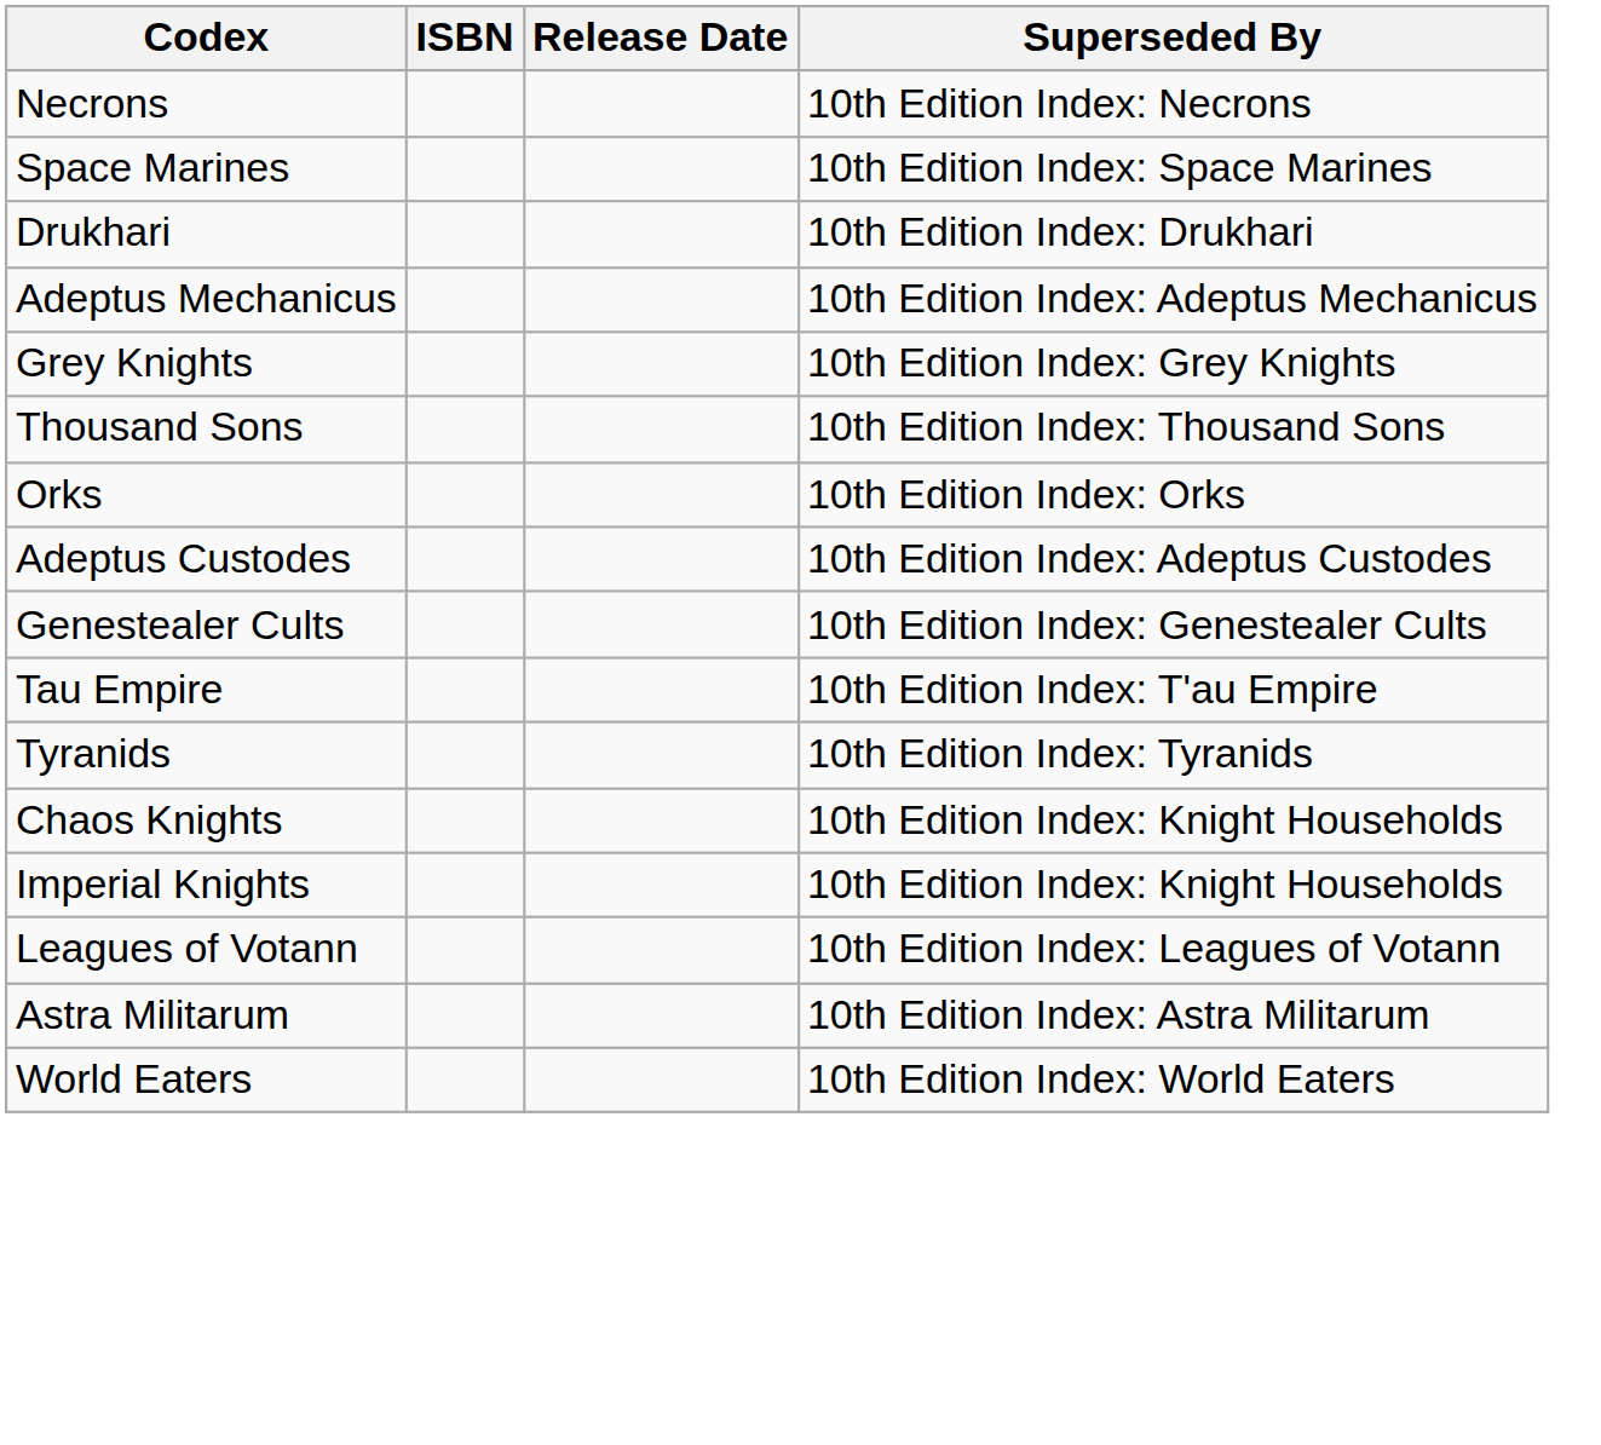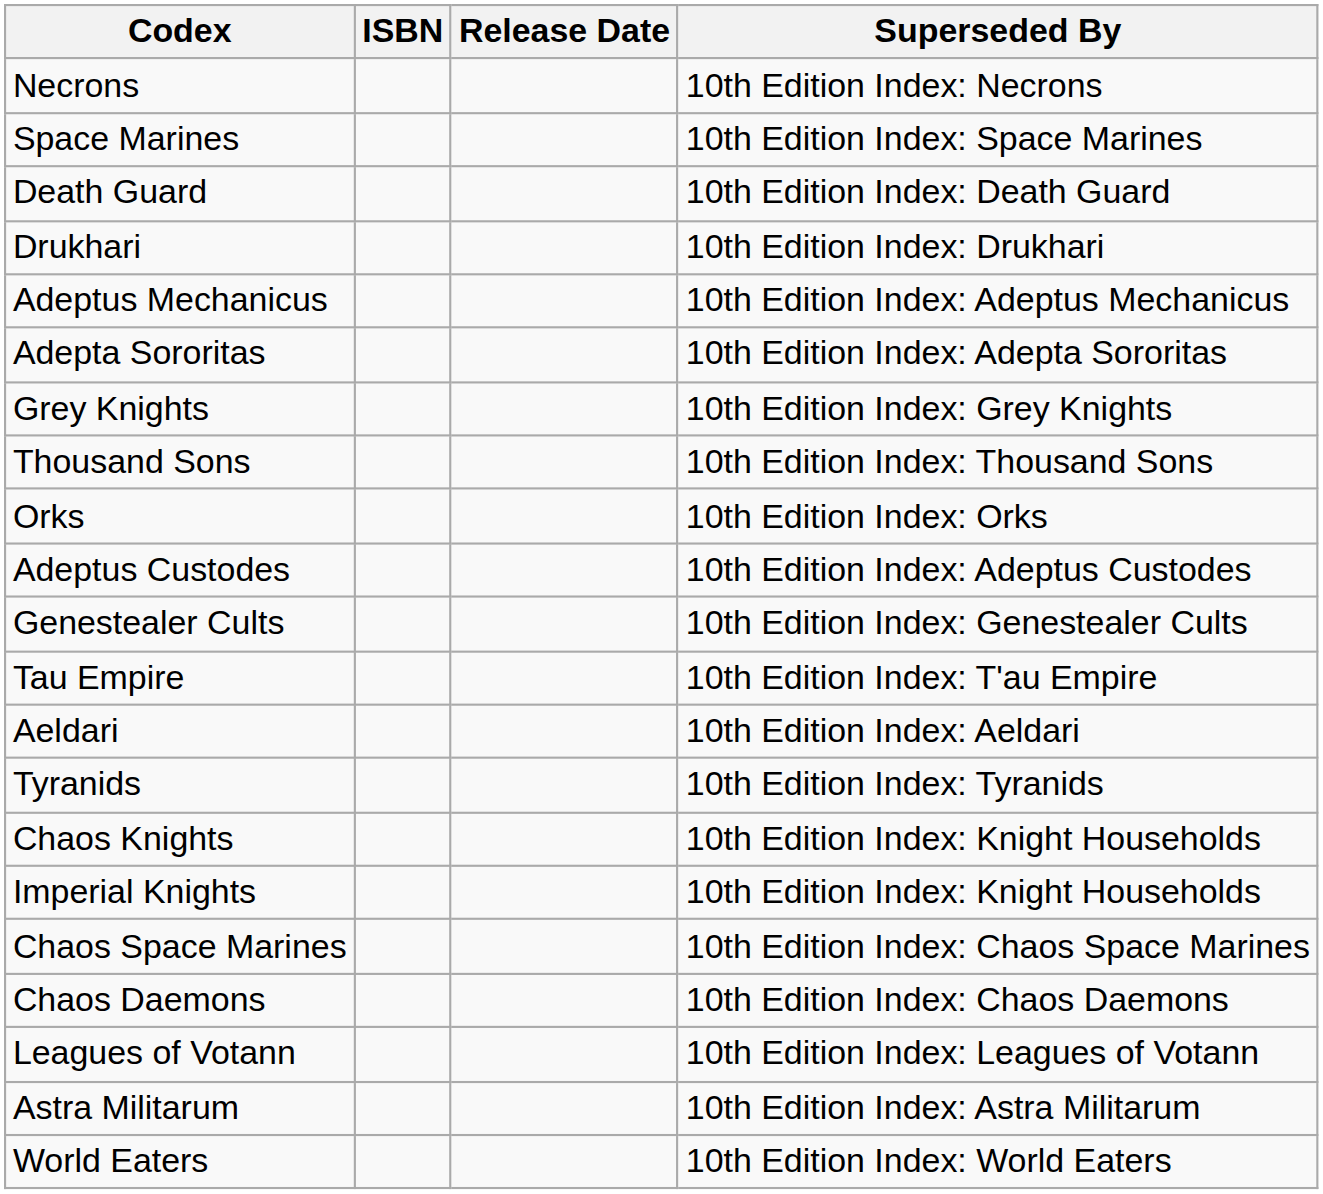+ row: Death Guard | 10th Edition Index: Death Guard
+ row: Adepta Sororitas | 10th Edition Index: Adepta Sororitas
+ row: Aeldari | 10th Edition Index: Aeldari
+ row: Chaos Space Marines | 10th Edition Index: Chaos Space Marines
+ row: Chaos Daemons | 10th Edition Index: Chaos Daemons
